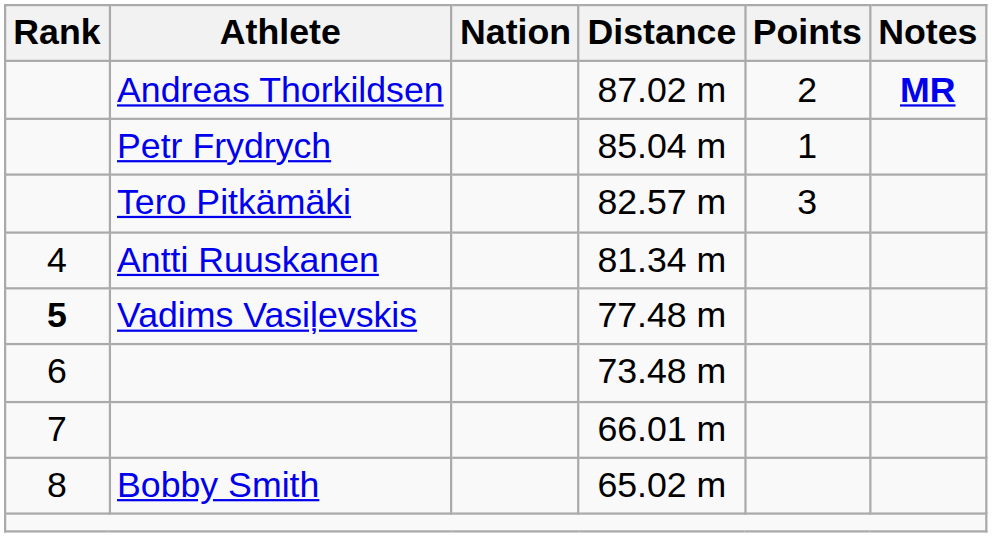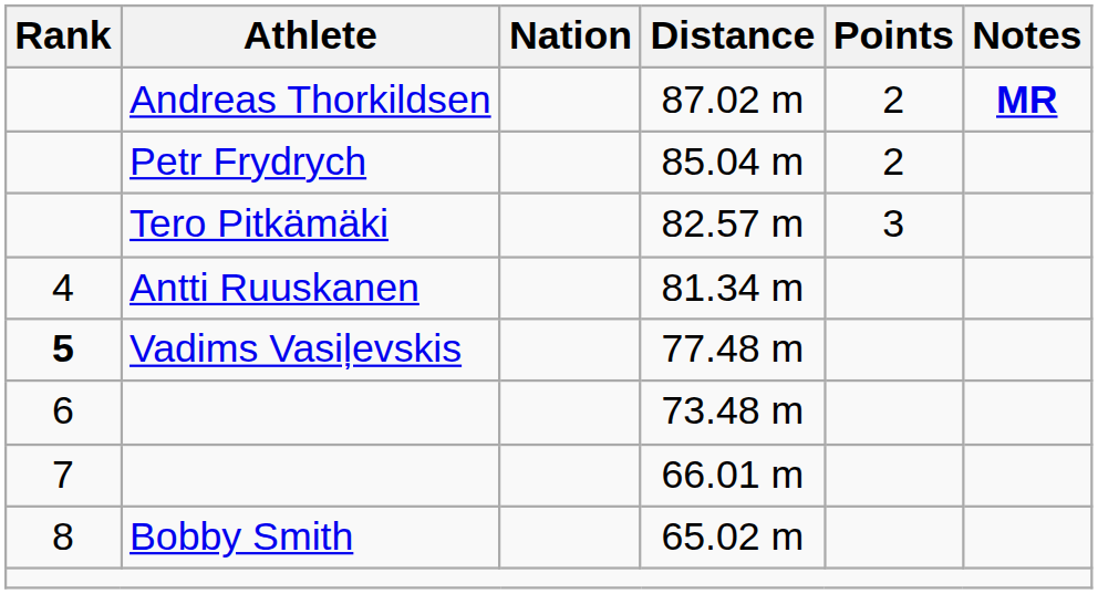85.04 m | Points: 1 -> 2
